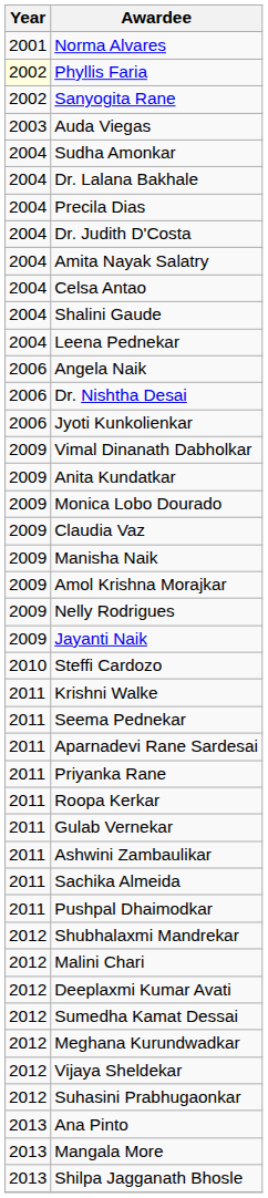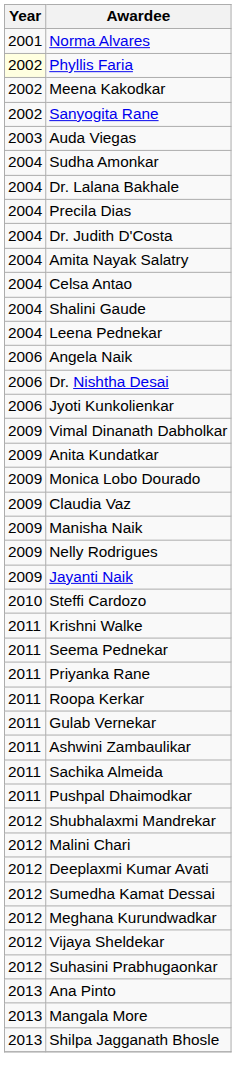+ row: 2002 | Meena Kakodkar
- row: 2009 | Amol Krishna Morajkar
- row: 2011 | Aparnadevi Rane Sardesai
